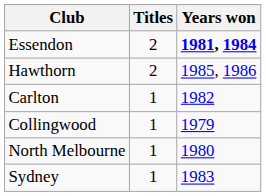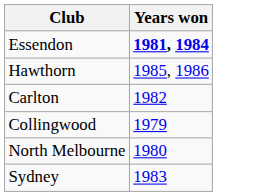- column: Titles | 2 | 2 | 1 | 1 | 1 | 1
